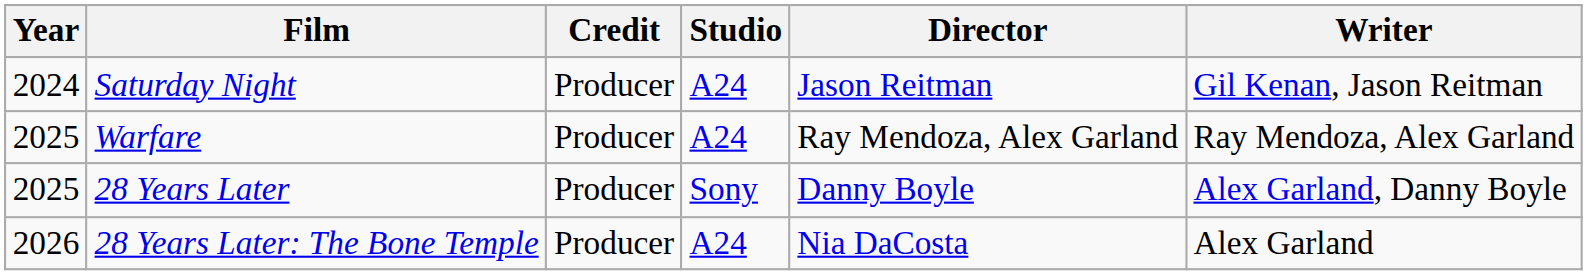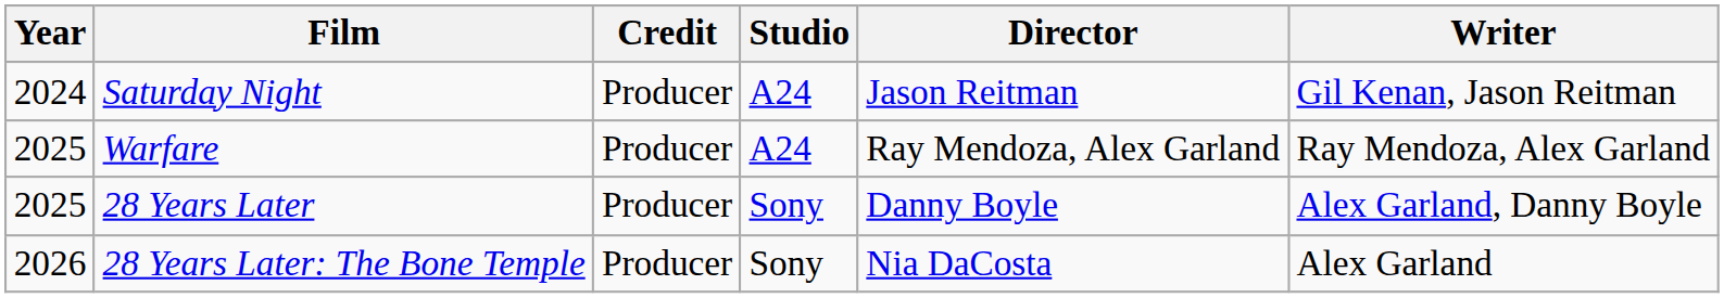28 Years Later: The Bone Temple | Studio: A24 -> Sony
